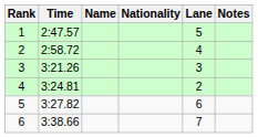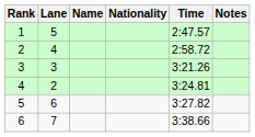columns swapped: Lane <-> Time
